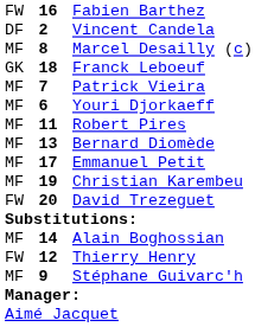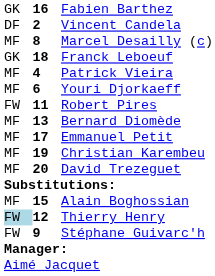Fabien Barthez | column 1: FW -> GK
Patrick Vieira | column 2: 7 -> 4
Robert Pires | column 1: MF -> FW
David Trezeguet | column 1: FW -> MF
Alain Boghossian | column 2: 14 -> 15
Thierry Henry | column 1: no background -> lightblue background
Stéphane Guivarc'h | column 1: MF -> FW
